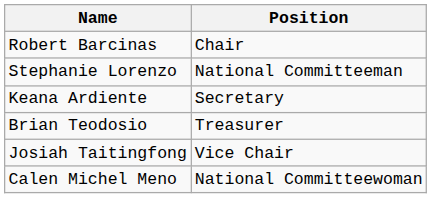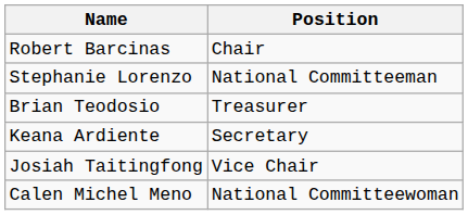rows swapped: Keana Ardiente <-> Brian Teodosio
